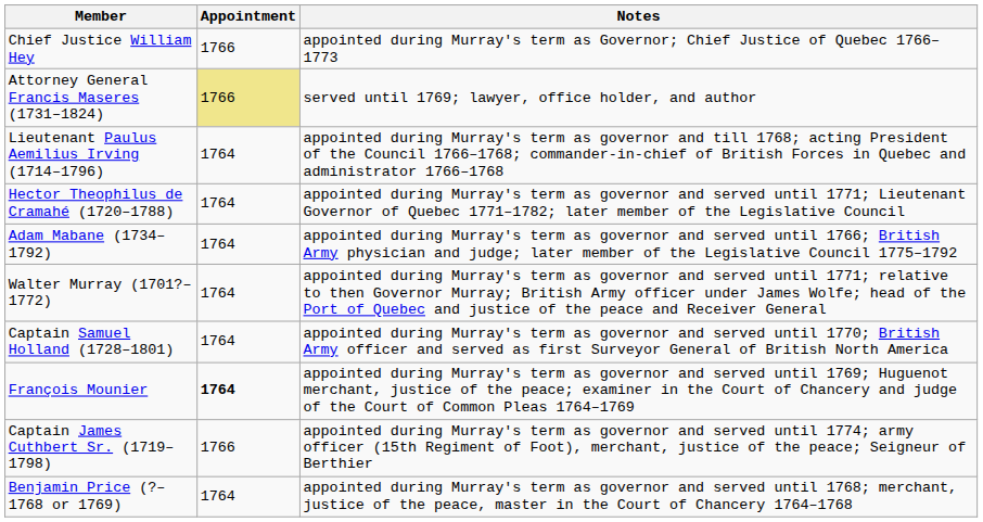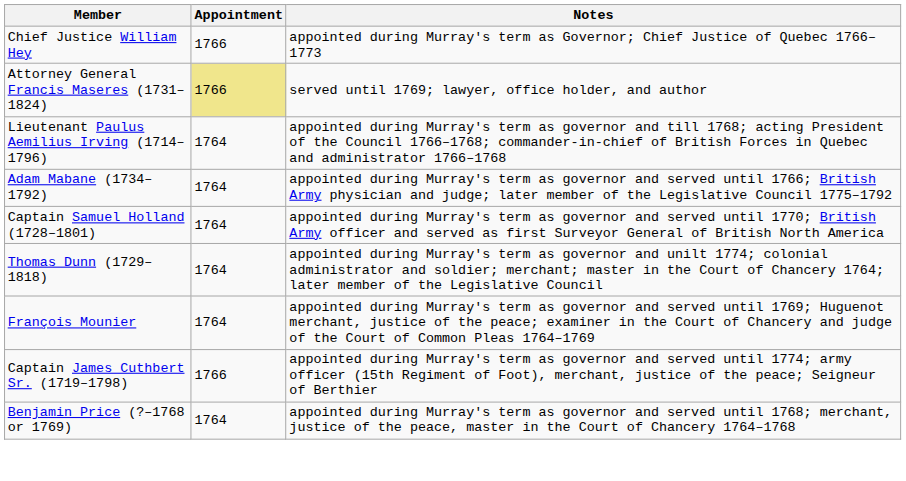- row: Hector Theophilus de Cramahé (1720–1788) | 1764 | appointed during Murray's term as governor and served until 1771; Lieutenant Governor of Quebec 1771–1782; later member of the Legislative Council
- row: Walter Murray (1701?–1772) | 1764 | appointed during Murray's term as governor and served until 1771; relative to then Governor Murray; British Army officer under James Wolfe; head of the Port of Quebec and justice of the peace and Receiver General
+ row: Thomas Dunn (1729–1818) | 1764 | appointed during Murray's term as governor and unilt 1774; colonial administrator and soldier; merchant; master in the Court of Chancery 1764; later member of the Legislative Council
François Mounier | Appointment: bold -> normal
